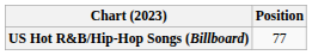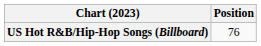US Hot R&B/Hip-Hop Songs (Billboard) | Position: 77 -> 76
